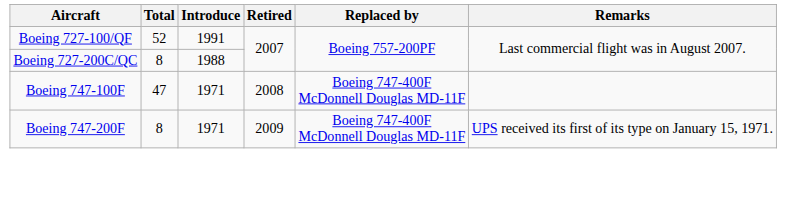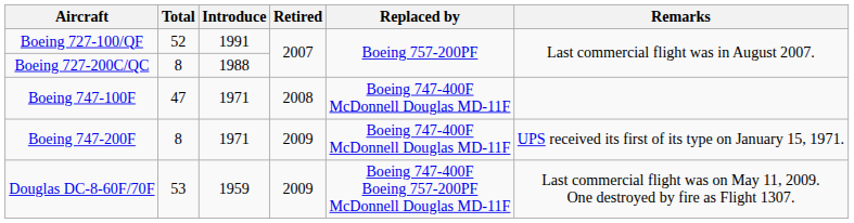+ row: Douglas DC-8-60F/70F | 53 | 1959 | 2009 | Boeing 747-400F Boeing 757-200PF McDonnell Douglas MD-11F | Last commercial flight was on May 11, 2009. One destroyed by fire as Flight 1307.
